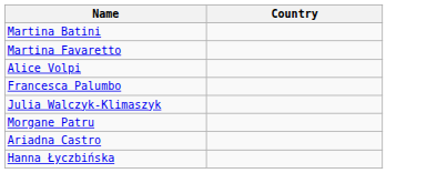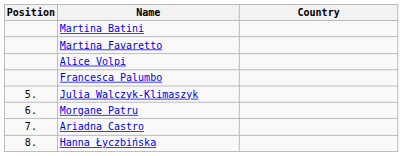+ column: Position | 5. | 6. | 7. | 8.
